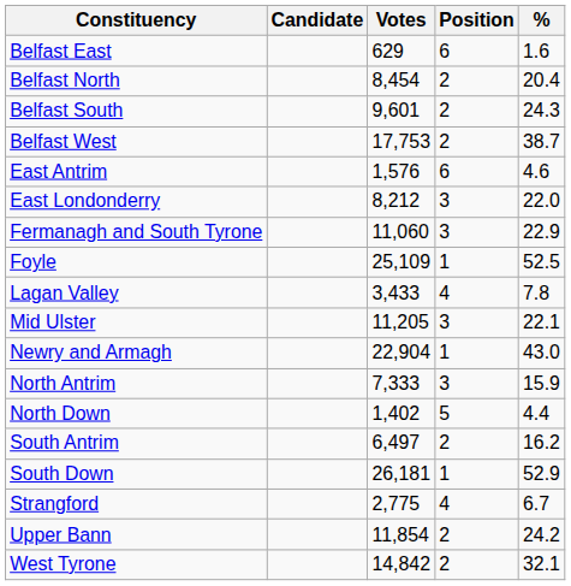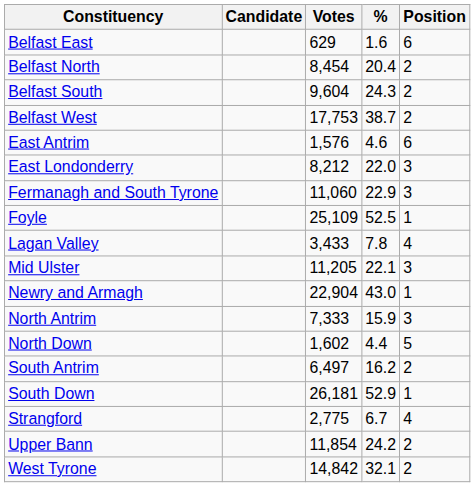columns swapped: % <-> Position
Belfast South | Votes: 9,601 -> 9,604
North Down | Votes: 1,402 -> 1,602
